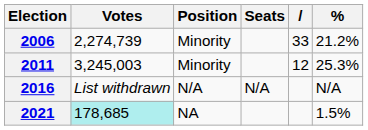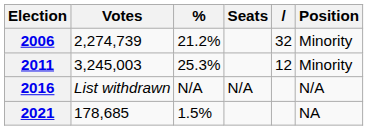columns swapped: % <-> Position
2006 | column 5: 33 -> 32
2021 | Votes: paleturquoise background -> no background
